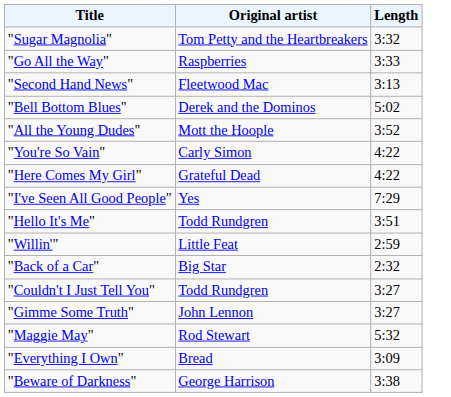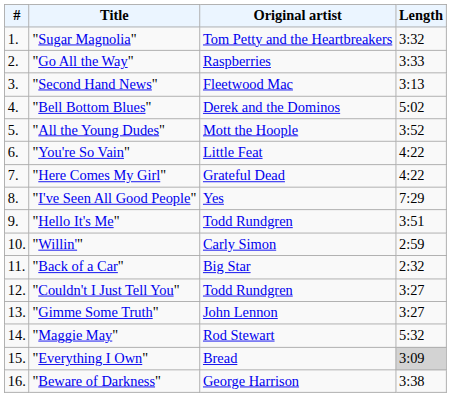+ column: # | 1. | 2. | 3. | 4. | 5. | 6. | 7. | 8. | 9. | 10. | 11. | 12. | 13. | 14. | 15. | 16.
"You're So Vain" | Original artist: Carly Simon -> Little Feat
"Willin'" | Original artist: Little Feat -> Carly Simon
"Everything I Own" | Length: no background -> lightgrey background
